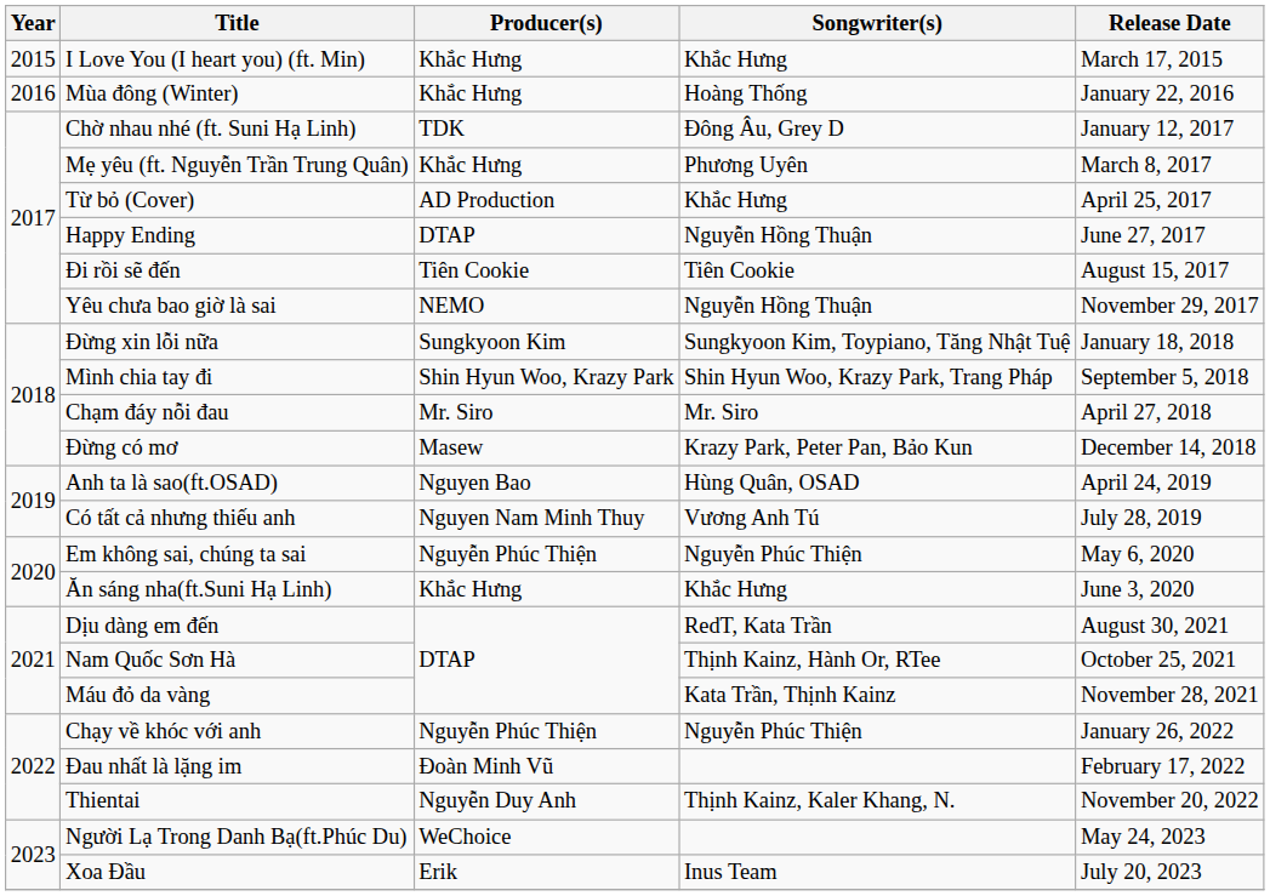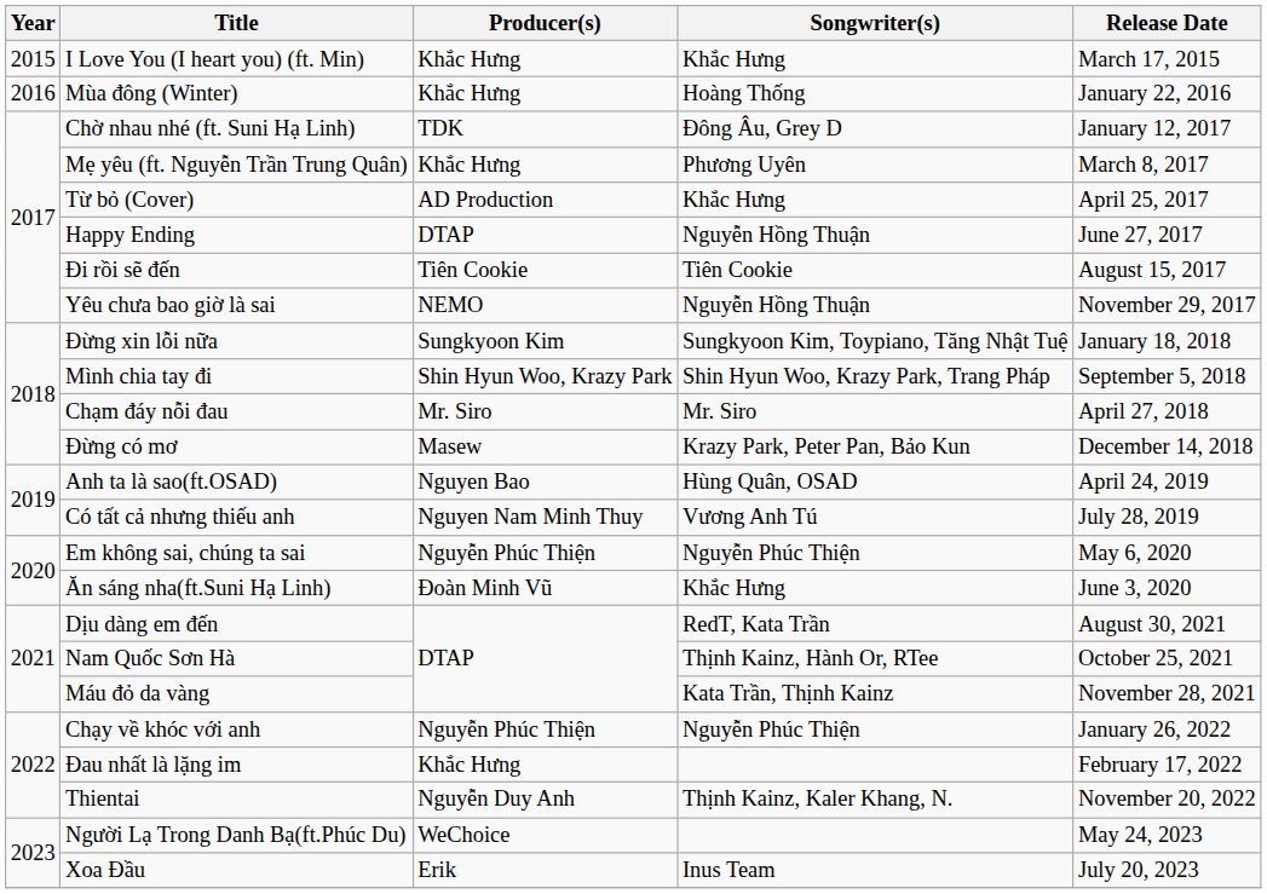Ăn sáng nha(ft.Suni Hạ Linh) | Producer(s): Khắc Hưng -> Đoàn Minh Vũ
Đau nhất là lặng im | Producer(s): Đoàn Minh Vũ -> Khắc Hưng
